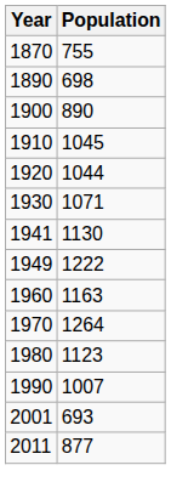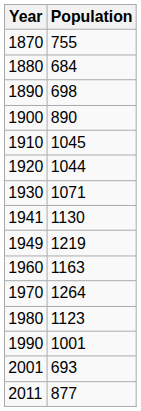+ row: 1880 | 684
1949 | Population: 1222 -> 1219
1990 | Population: 1007 -> 1001
